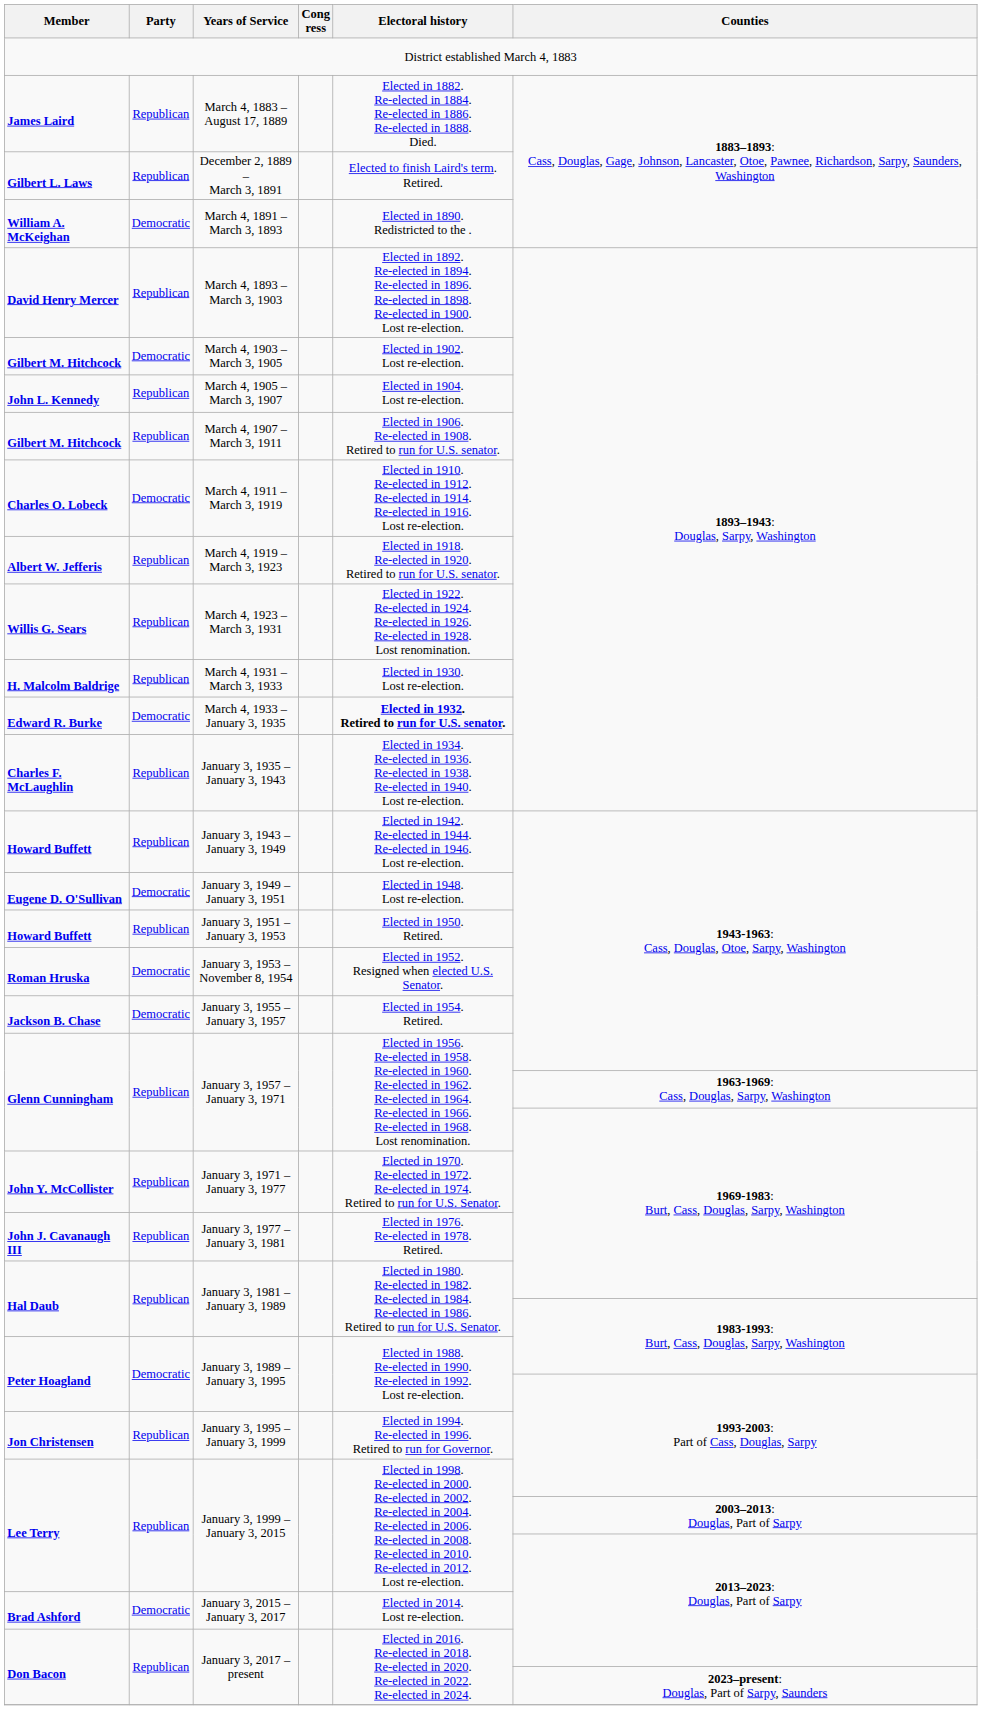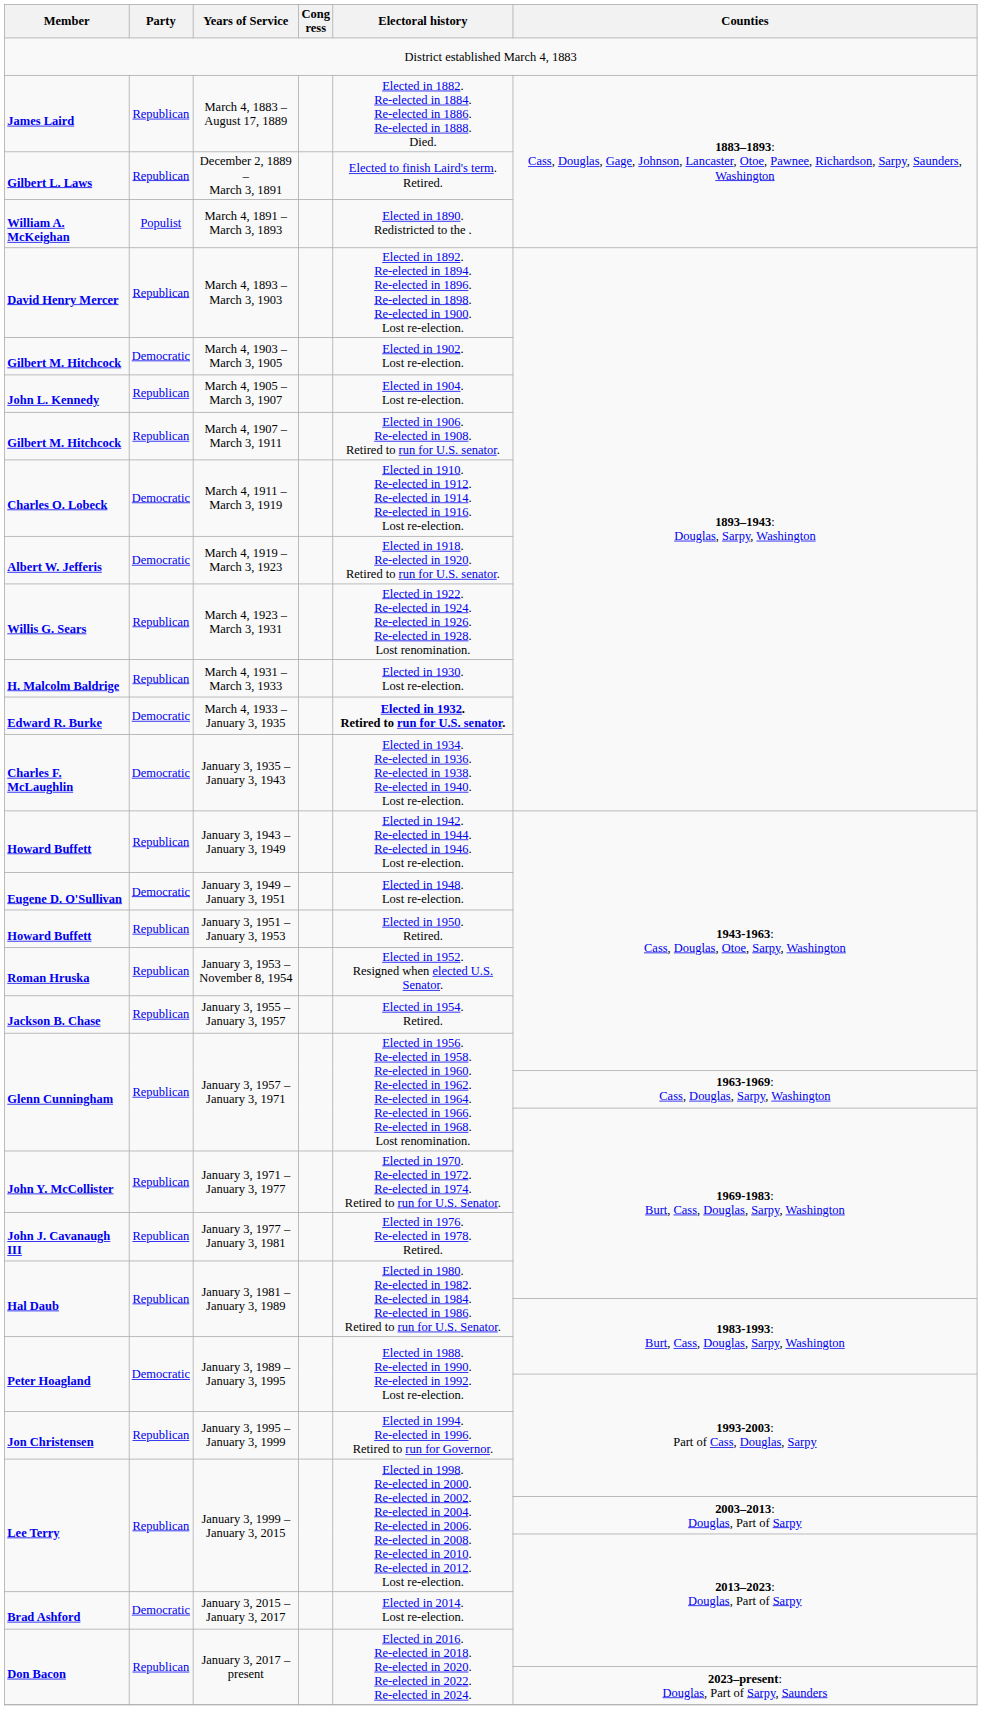March 4, 1891 – March 3, 1893 | Party: Democratic -> Populist
March 4, 1919 – March 3, 1923 | Party: Republican -> Democratic
January 3, 1935 – January 3, 1943 | Party: Republican -> Democratic
January 3, 1953 – November 8, 1954 | Party: Democratic -> Republican
January 3, 1955 – January 3, 1957 | Party: Democratic -> Republican
